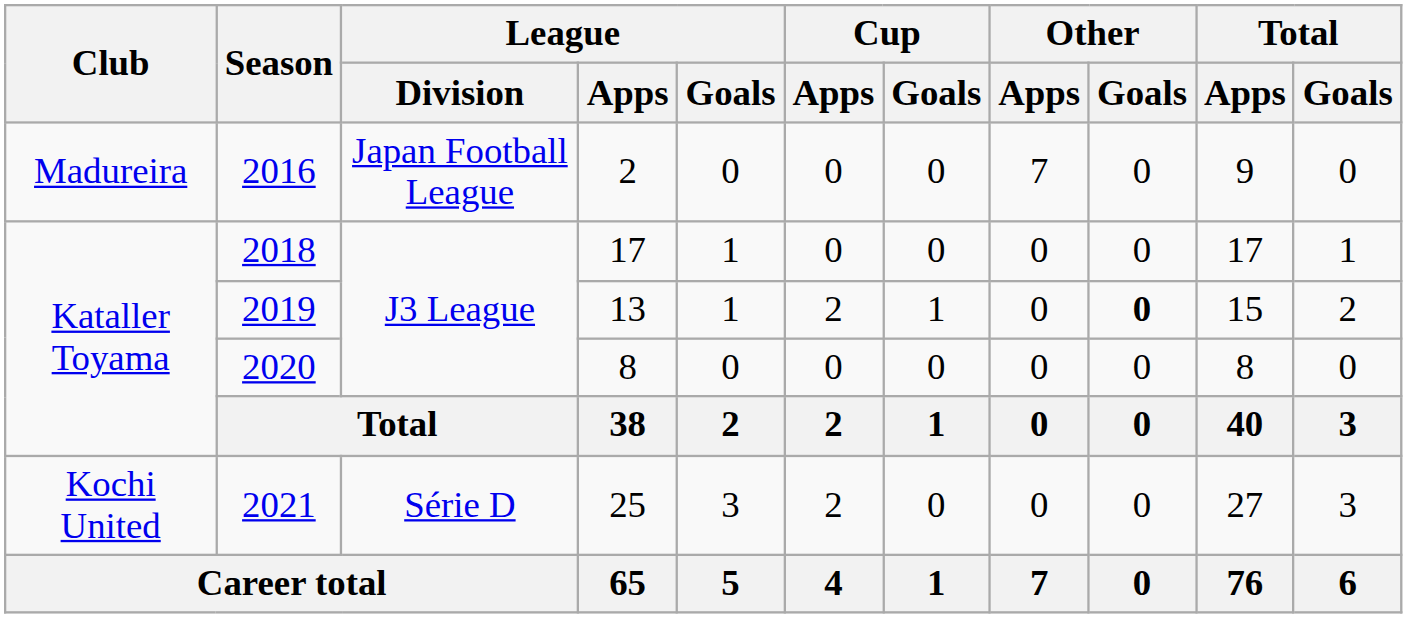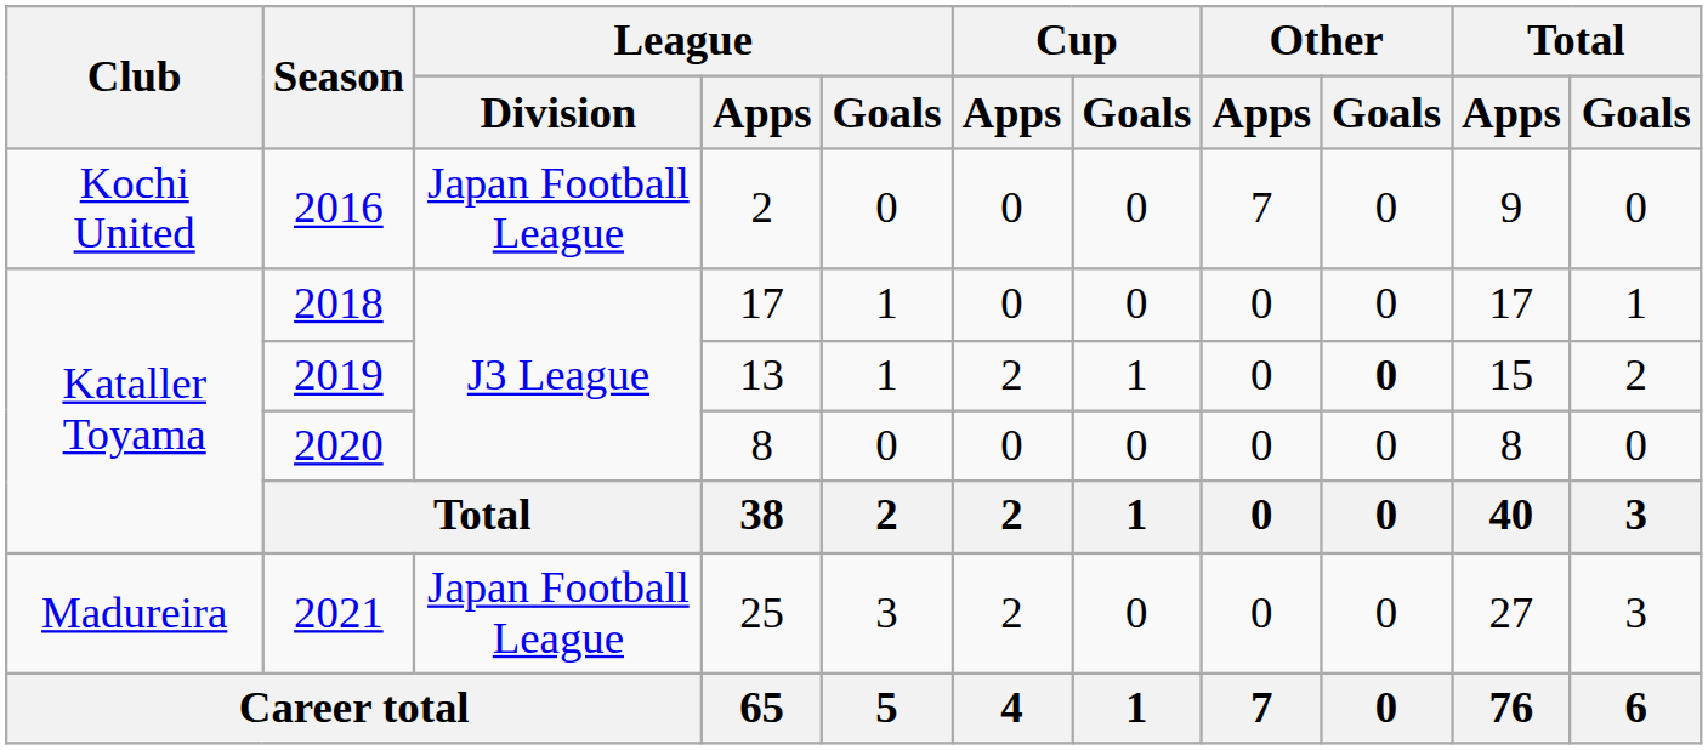2016 | Club: Madureira -> Kochi United
2021 | Club: Kochi United -> Madureira
2021 | League / Division: Série D -> Japan Football League
